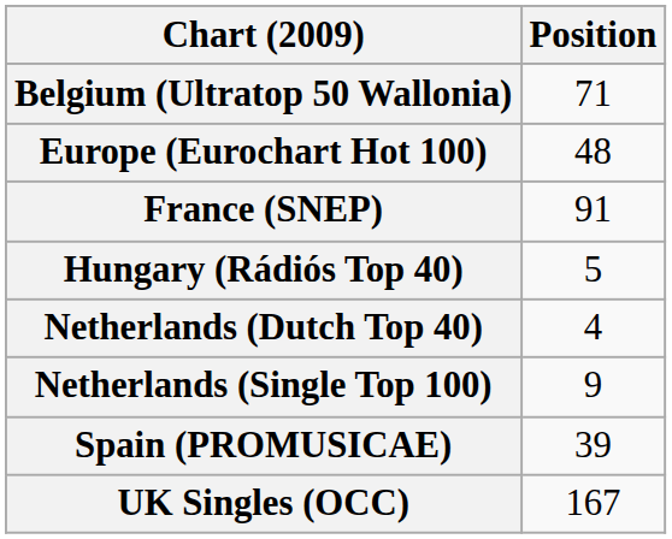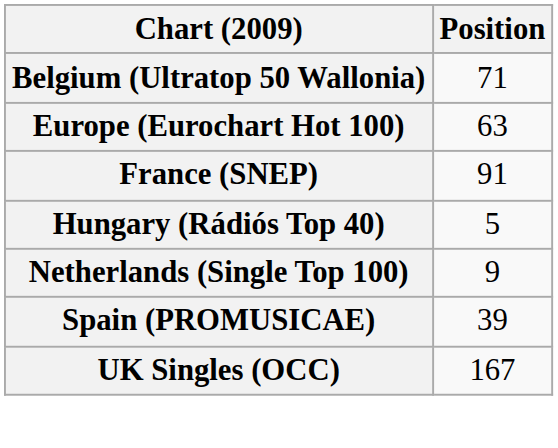Europe (Eurochart Hot 100) | Position: 48 -> 63
- row: Netherlands (Dutch Top 40) | 4
